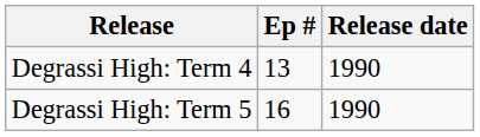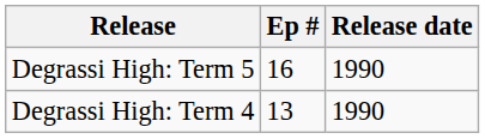rows swapped: Degrassi High: Term 4 <-> Degrassi High: Term 5
